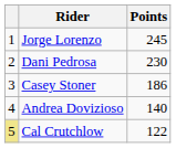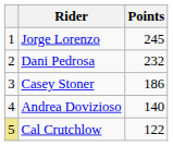Dani Pedrosa | Points: 230 -> 232
